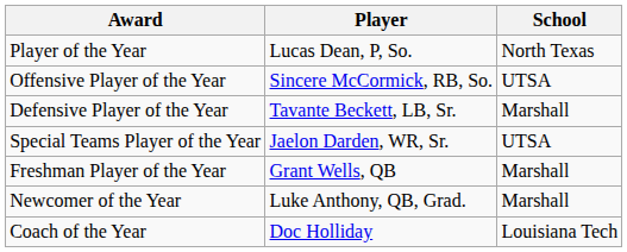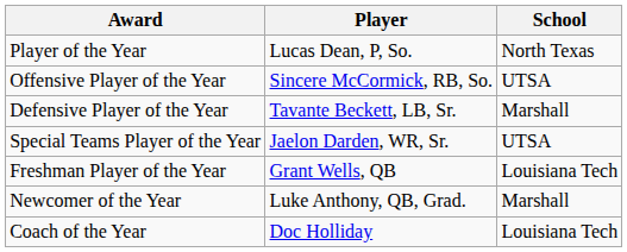Freshman Player of the Year | School: Marshall -> Louisiana Tech
